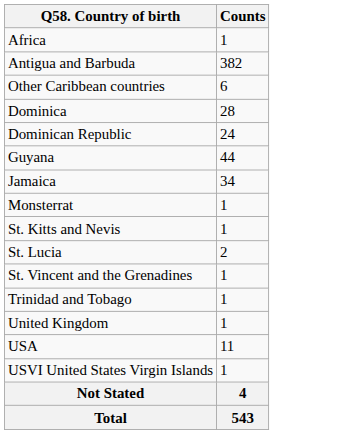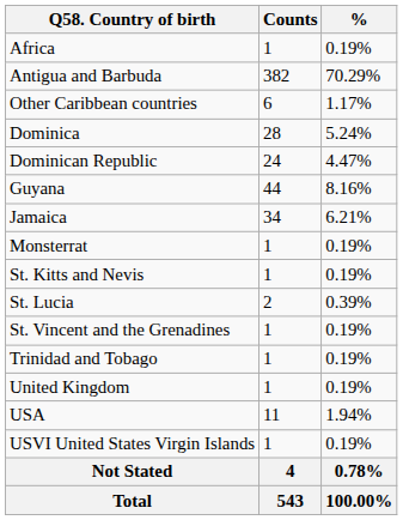+ column: % | 0.19% | 70.29% | 1.17% | 5.24% | 4.47% | 8.16% | 6.21% | 0.19% | 0.19% | 0.39% | 0.19% | 0.19% | 0.19% | 1.94% | 0.19% | 0.78% | 100.00%
